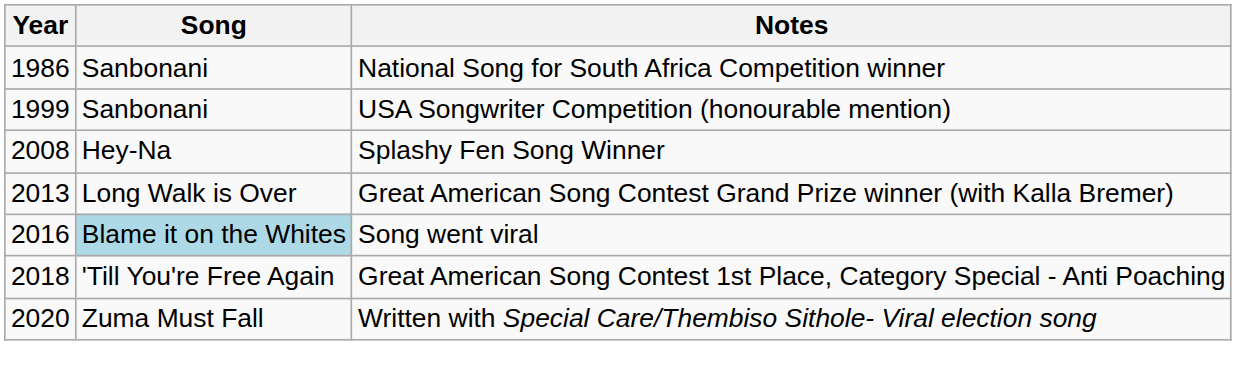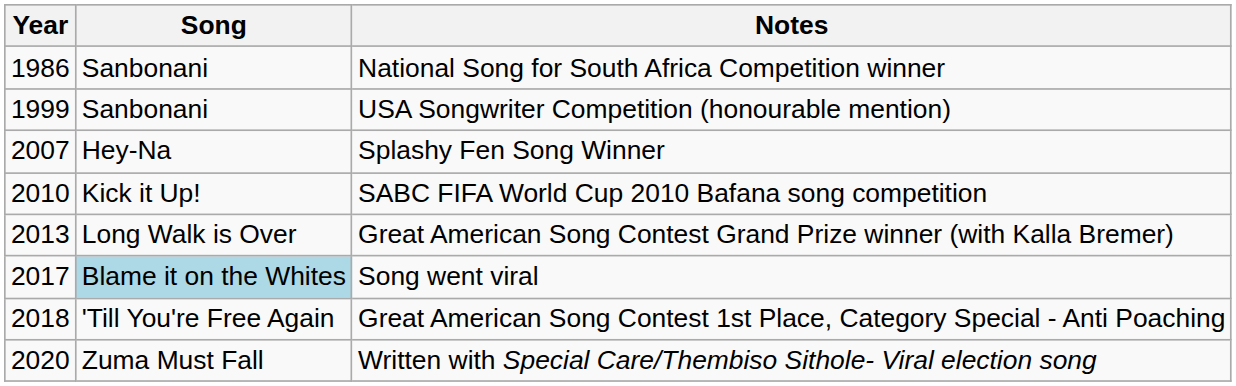Splashy Fen Song Winner | Year: 2008 -> 2007
+ row: 2010 | Kick it Up! | SABC FIFA World Cup 2010 Bafana song competition
Song went viral | Year: 2016 -> 2017
